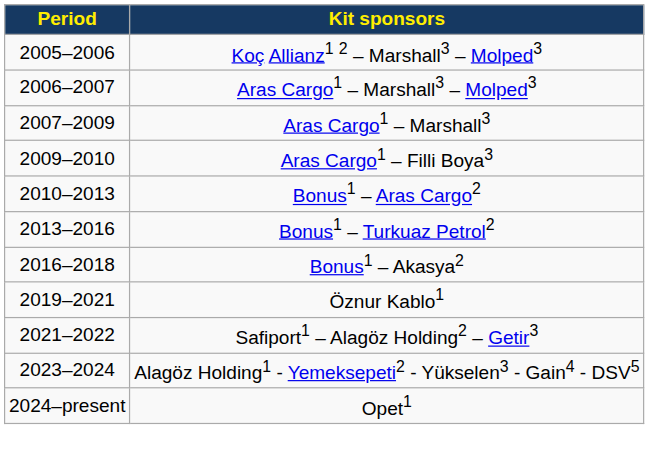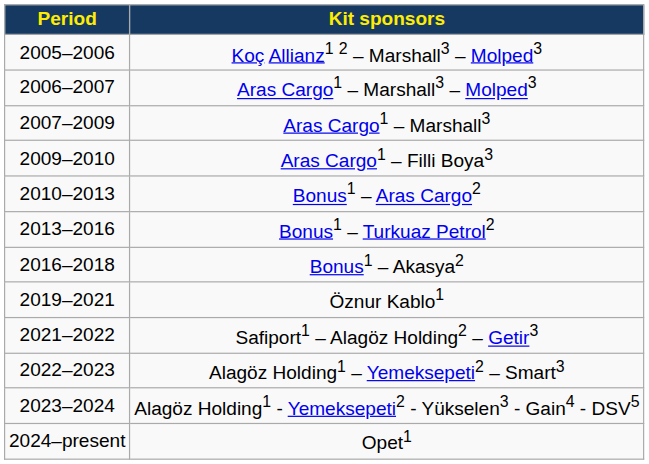+ row: 2022–2023 | Alagöz Holding1 – Yemeksepeti2 – Smart3
